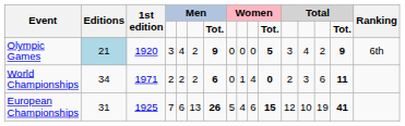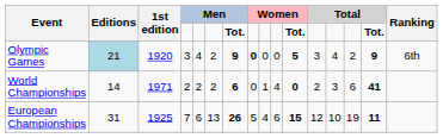Olympic Games | column 8: normal -> bold
World Championships | Editions: 34 -> 14
World Championships | column 15: 11 -> 41
European Championships | column 15: 41 -> 11
